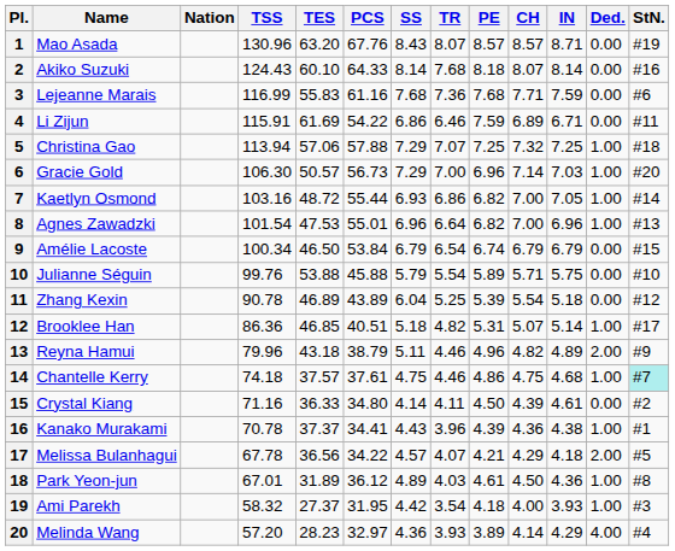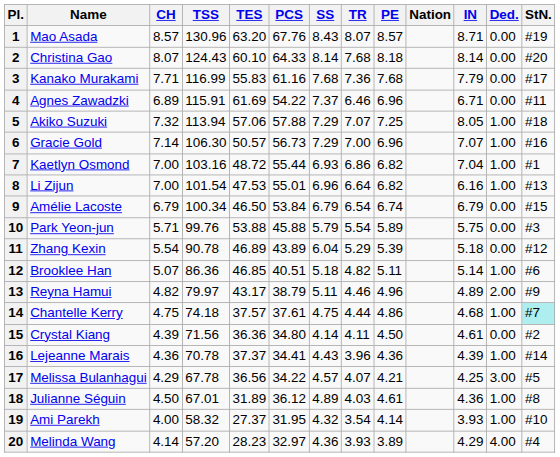columns swapped: Nation <-> CH
2 | Name: Akiko Suzuki -> Christina Gao
2 | StN.: #16 -> #20
3 | Name: Lejeanne Marais -> Kanako Murakami
3 | IN: 7.59 -> 7.79
3 | StN.: #6 -> #17
4 | Name: Li Zijun -> Agnes Zawadzki
4 | SS: 6.86 -> 7.37
4 | PE: 7.59 -> 6.96
5 | Name: Christina Gao -> Akiko Suzuki
5 | IN: 7.25 -> 8.05
6 | IN: 7.03 -> 7.07
6 | StN.: #20 -> #16
7 | IN: 7.05 -> 7.04
7 | StN.: #14 -> #1
8 | Name: Agnes Zawadzki -> Li Zijun
8 | IN: 6.96 -> 6.16
10 | Name: Julianne Séguin -> Park Yeon-jun
10 | StN.: #10 -> #3
11 | TR: 5.25 -> 5.29
12 | PE: 5.31 -> 5.11
12 | StN.: #17 -> #6
13 | TSS: 79.96 -> 79.97
13 | TES: 43.18 -> 43.17
14 | TR: 4.46 -> 4.44
15 | TSS: 71.16 -> 71.56
15 | TES: 36.33 -> 36.36
16 | Name: Kanako Murakami -> Lejeanne Marais
16 | PE: 4.39 -> 4.36
16 | IN: 4.38 -> 4.39
16 | StN.: #1 -> #14
17 | IN: 4.18 -> 4.25
17 | Ded.: 2.00 -> 3.00
18 | Name: Park Yeon-jun -> Julianne Séguin
19 | SS: 4.42 -> 4.32
19 | PE: 4.18 -> 4.14
19 | StN.: #3 -> #10
